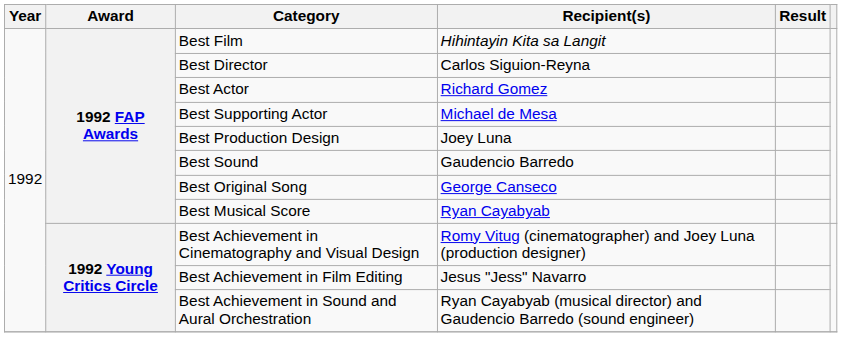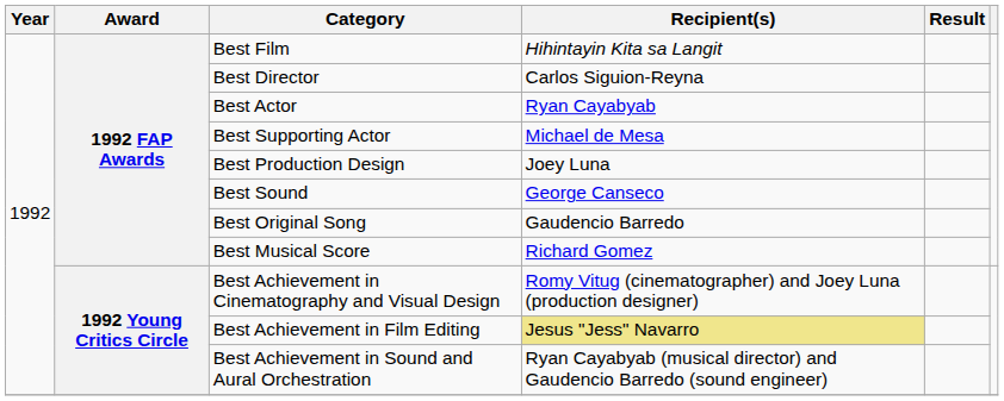Best Actor | Recipient(s): Richard Gomez -> Ryan Cayabyab
Best Sound | Recipient(s): Gaudencio Barredo -> George Canseco
Best Original Song | Recipient(s): George Canseco -> Gaudencio Barredo
Best Musical Score | Recipient(s): Ryan Cayabyab -> Richard Gomez
Best Achievement in Film Editing | Recipient(s): no background -> khaki background
